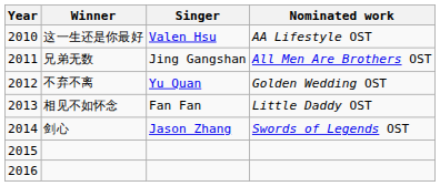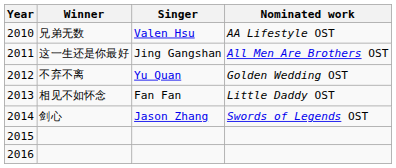2010 | Winner: 这一生还是你最好 -> 兄弟无数
2011 | Winner: 兄弟无数 -> 这一生还是你最好
